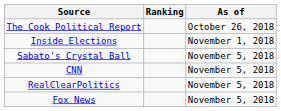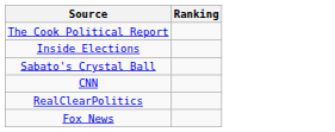- column: As of | October 26, 2018 | November 1, 2018 | November 5, 2018 | November 5, 2018 | November 5, 2018 | November 5, 2018
